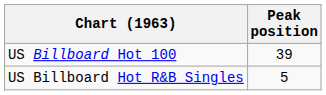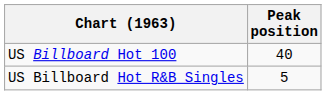US Billboard Hot 100 | Peak position: 39 -> 40
